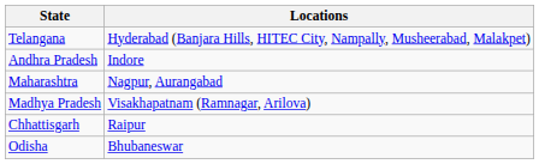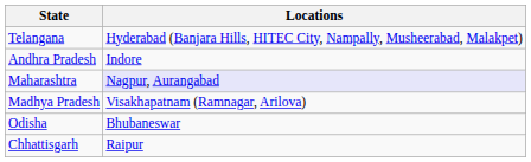Maharashtra | Locations: no background -> lavender background
rows swapped: Chhattisgarh <-> Odisha
